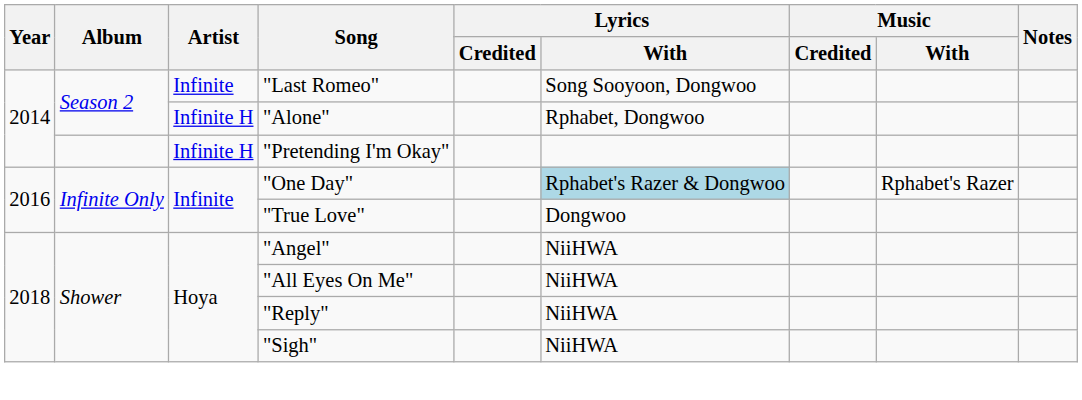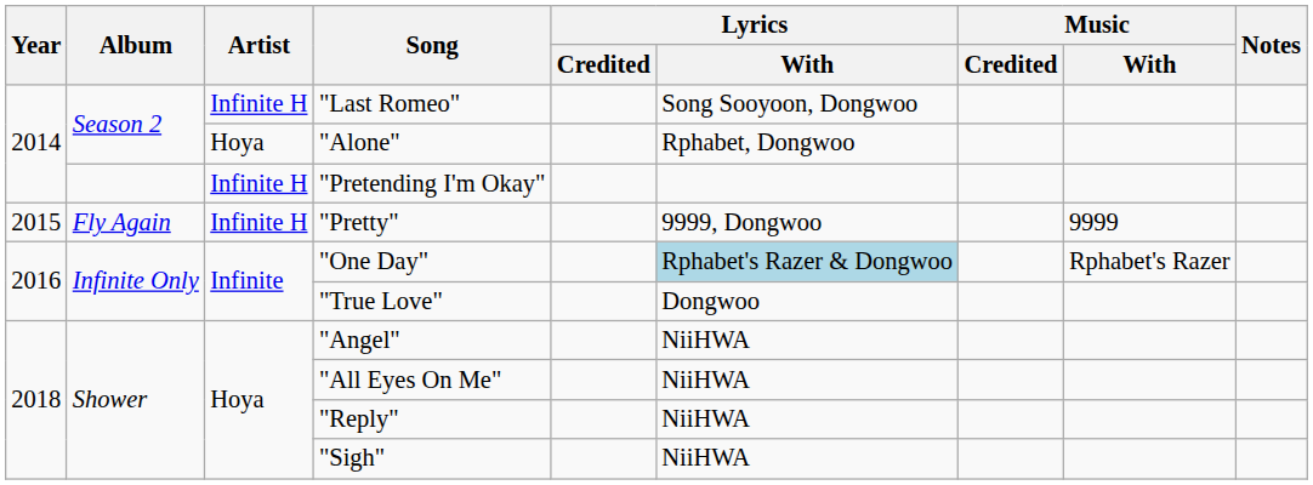"Last Romeo" | Artist: Infinite -> Infinite H
"Alone" | Artist: Infinite H -> Hoya
+ row: 2015 | Fly Again | Infinite H | "Pretty" | 9999, Dongwoo | 9999
